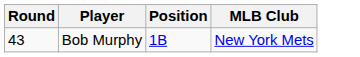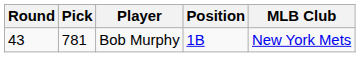+ column: Pick | 781
